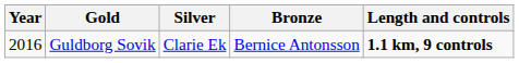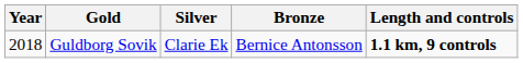Guldborg Sovik | Year: 2016 -> 2018
